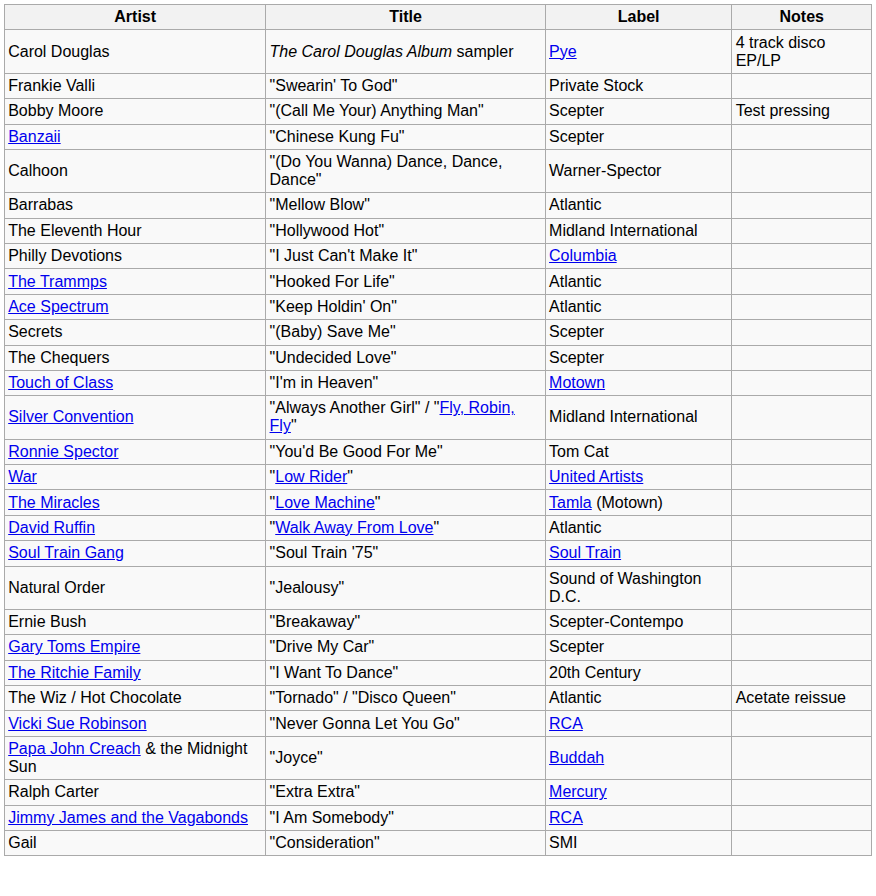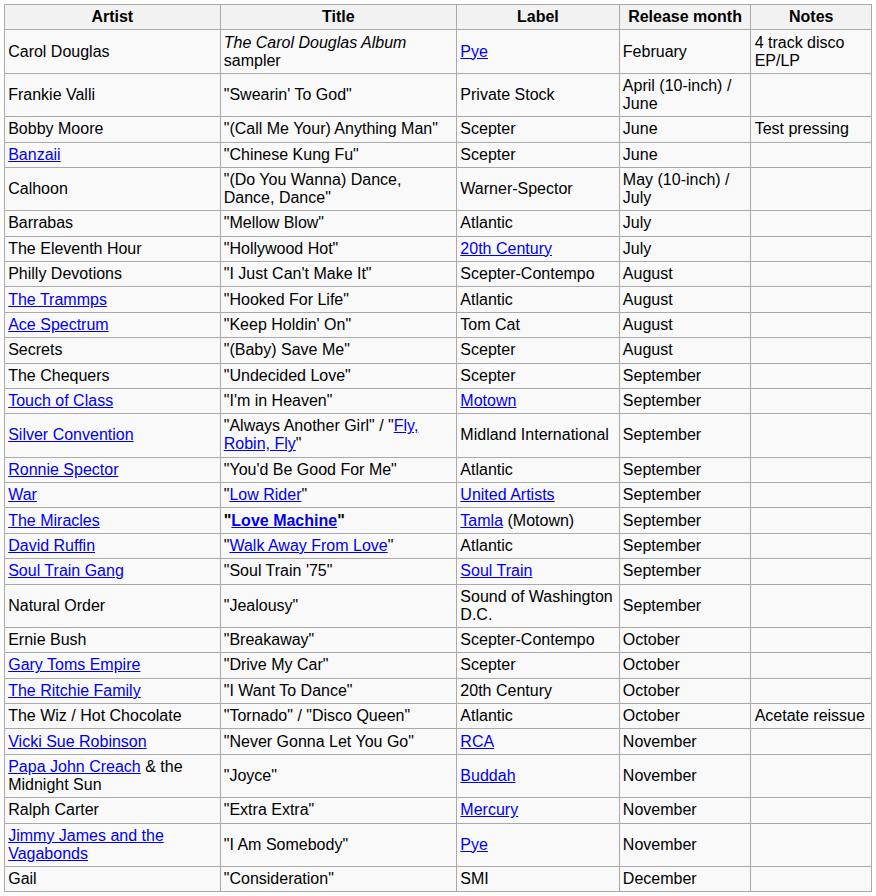+ column: Release month | February | April (10-inch) / June | June | June | May (10-inch) / July | July | July | August | August | August | August | September | September | September | September | September | September | September | September | September | October | October | October | October | November | November | November | November | December
The Eleventh Hour | Label: Midland International -> 20th Century
Philly Devotions | Label: Columbia -> Scepter-Contempo
Ace Spectrum | Label: Atlantic -> Tom Cat
Ronnie Spector | Label: Tom Cat -> Atlantic
The Miracles | Title: normal -> bold
Jimmy James and the Vagabonds | Label: RCA -> Pye
